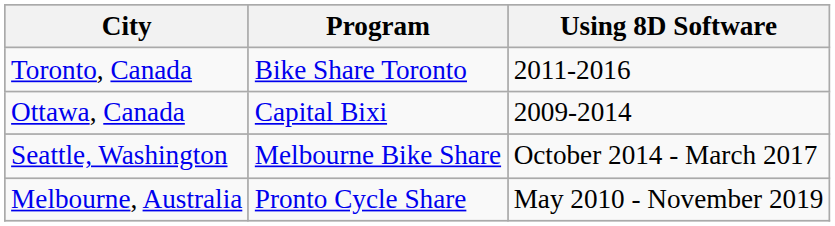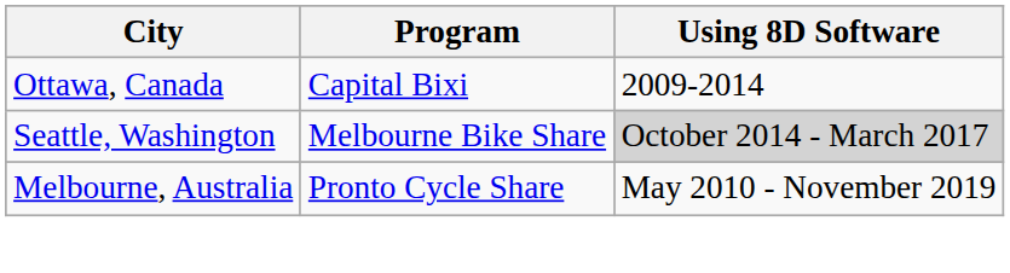- row: Toronto, Canada | Bike Share Toronto | 2011-2016
Seattle, Washington | Using 8D Software: no background -> lightgrey background
